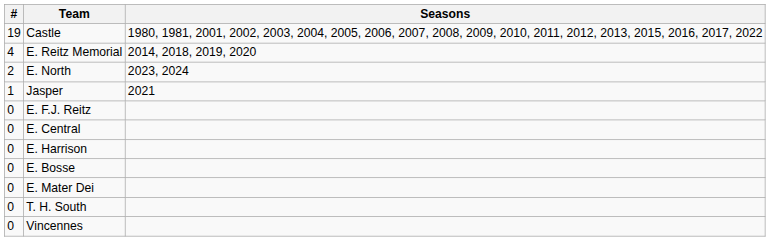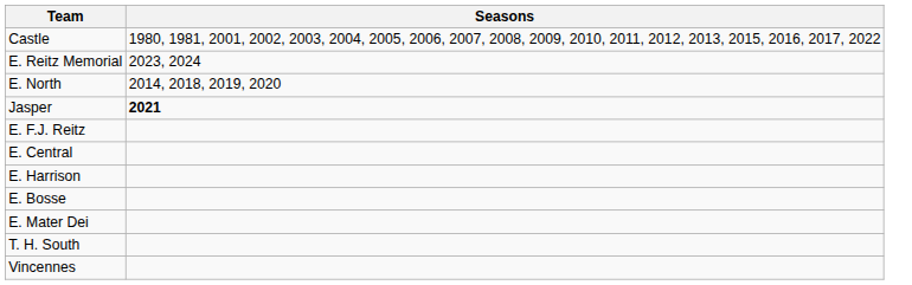- column: # | 19 | 4 | 2 | 1 | 0 | 0 | 0 | 0 | 0 | 0 | 0
E. Reitz Memorial | Seasons: 2014, 2018, 2019, 2020 -> 2023, 2024
E. North | Seasons: 2023, 2024 -> 2014, 2018, 2019, 2020
Jasper | Seasons: normal -> bold
